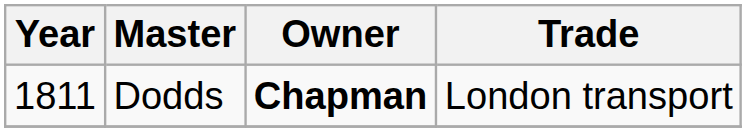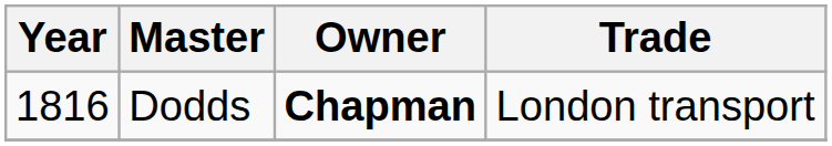Dodds | Year: 1811 -> 1816
